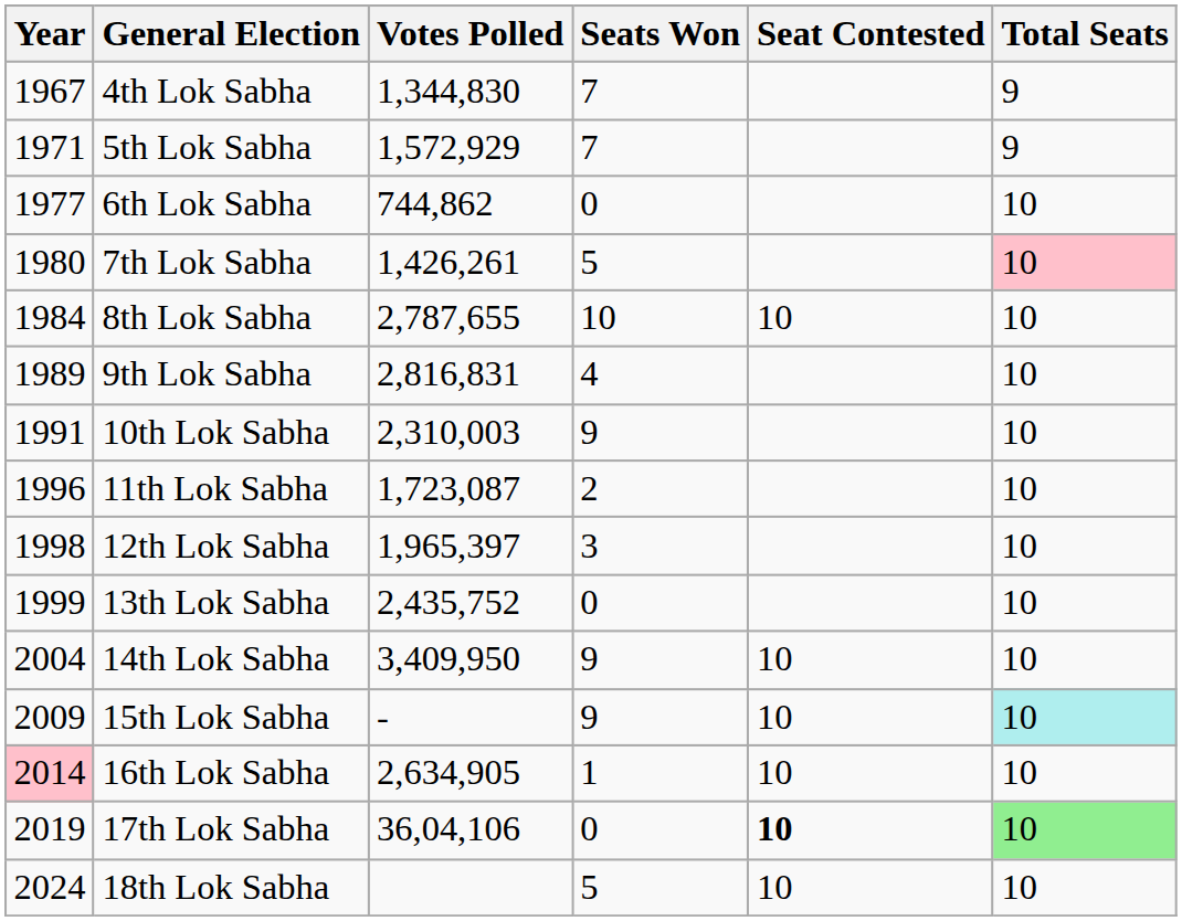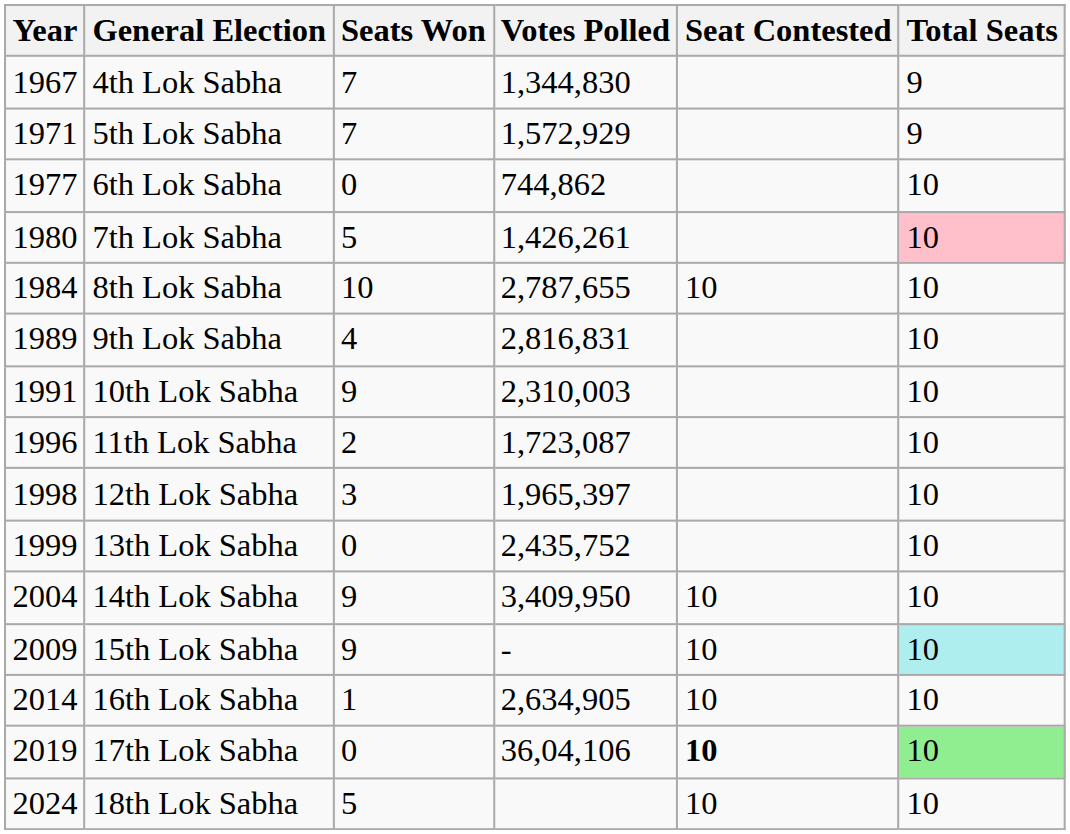columns swapped: Votes Polled <-> Seats Won
16th Lok Sabha | Year: pink background -> no background
